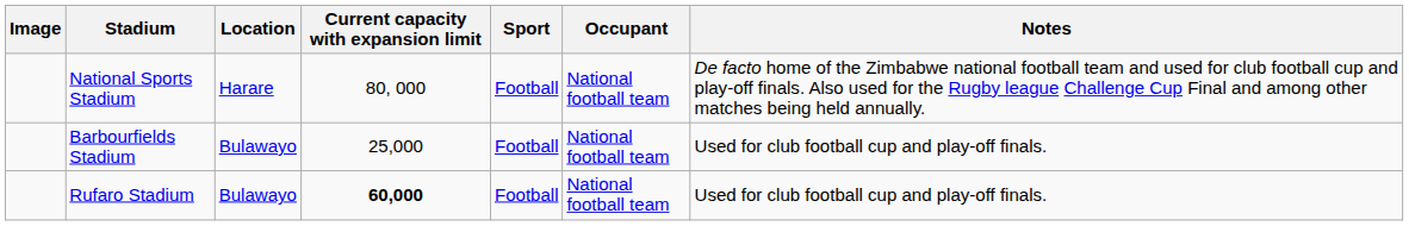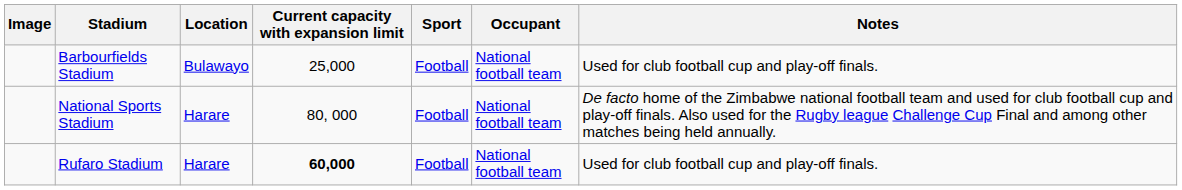rows swapped: Barbourfields Stadium <-> National Sports Stadium
Rufaro Stadium | Location: Bulawayo -> Harare
